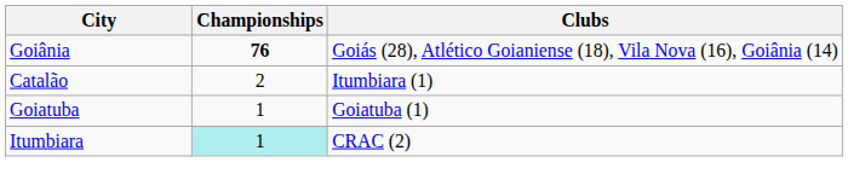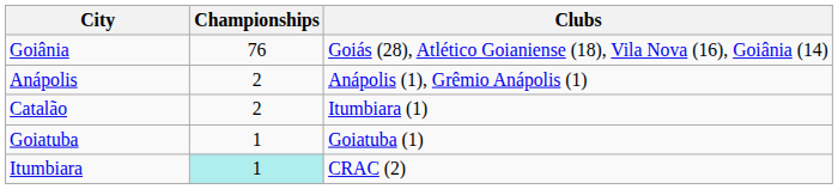Goiânia | Championships: bold -> normal
+ row: Anápolis | 2 | Anápolis (1), Grêmio Anápolis (1)
